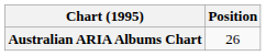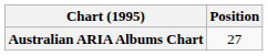Australian ARIA Albums Chart | Position: 26 -> 27
